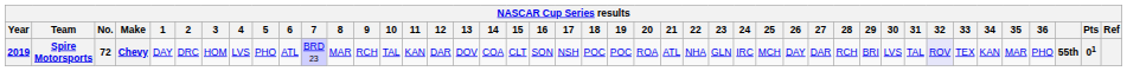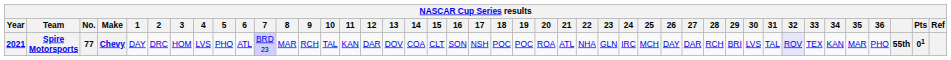Spire Motorsports | Year: 2019 -> 2021
Spire Motorsports | No.: 72 -> 77
